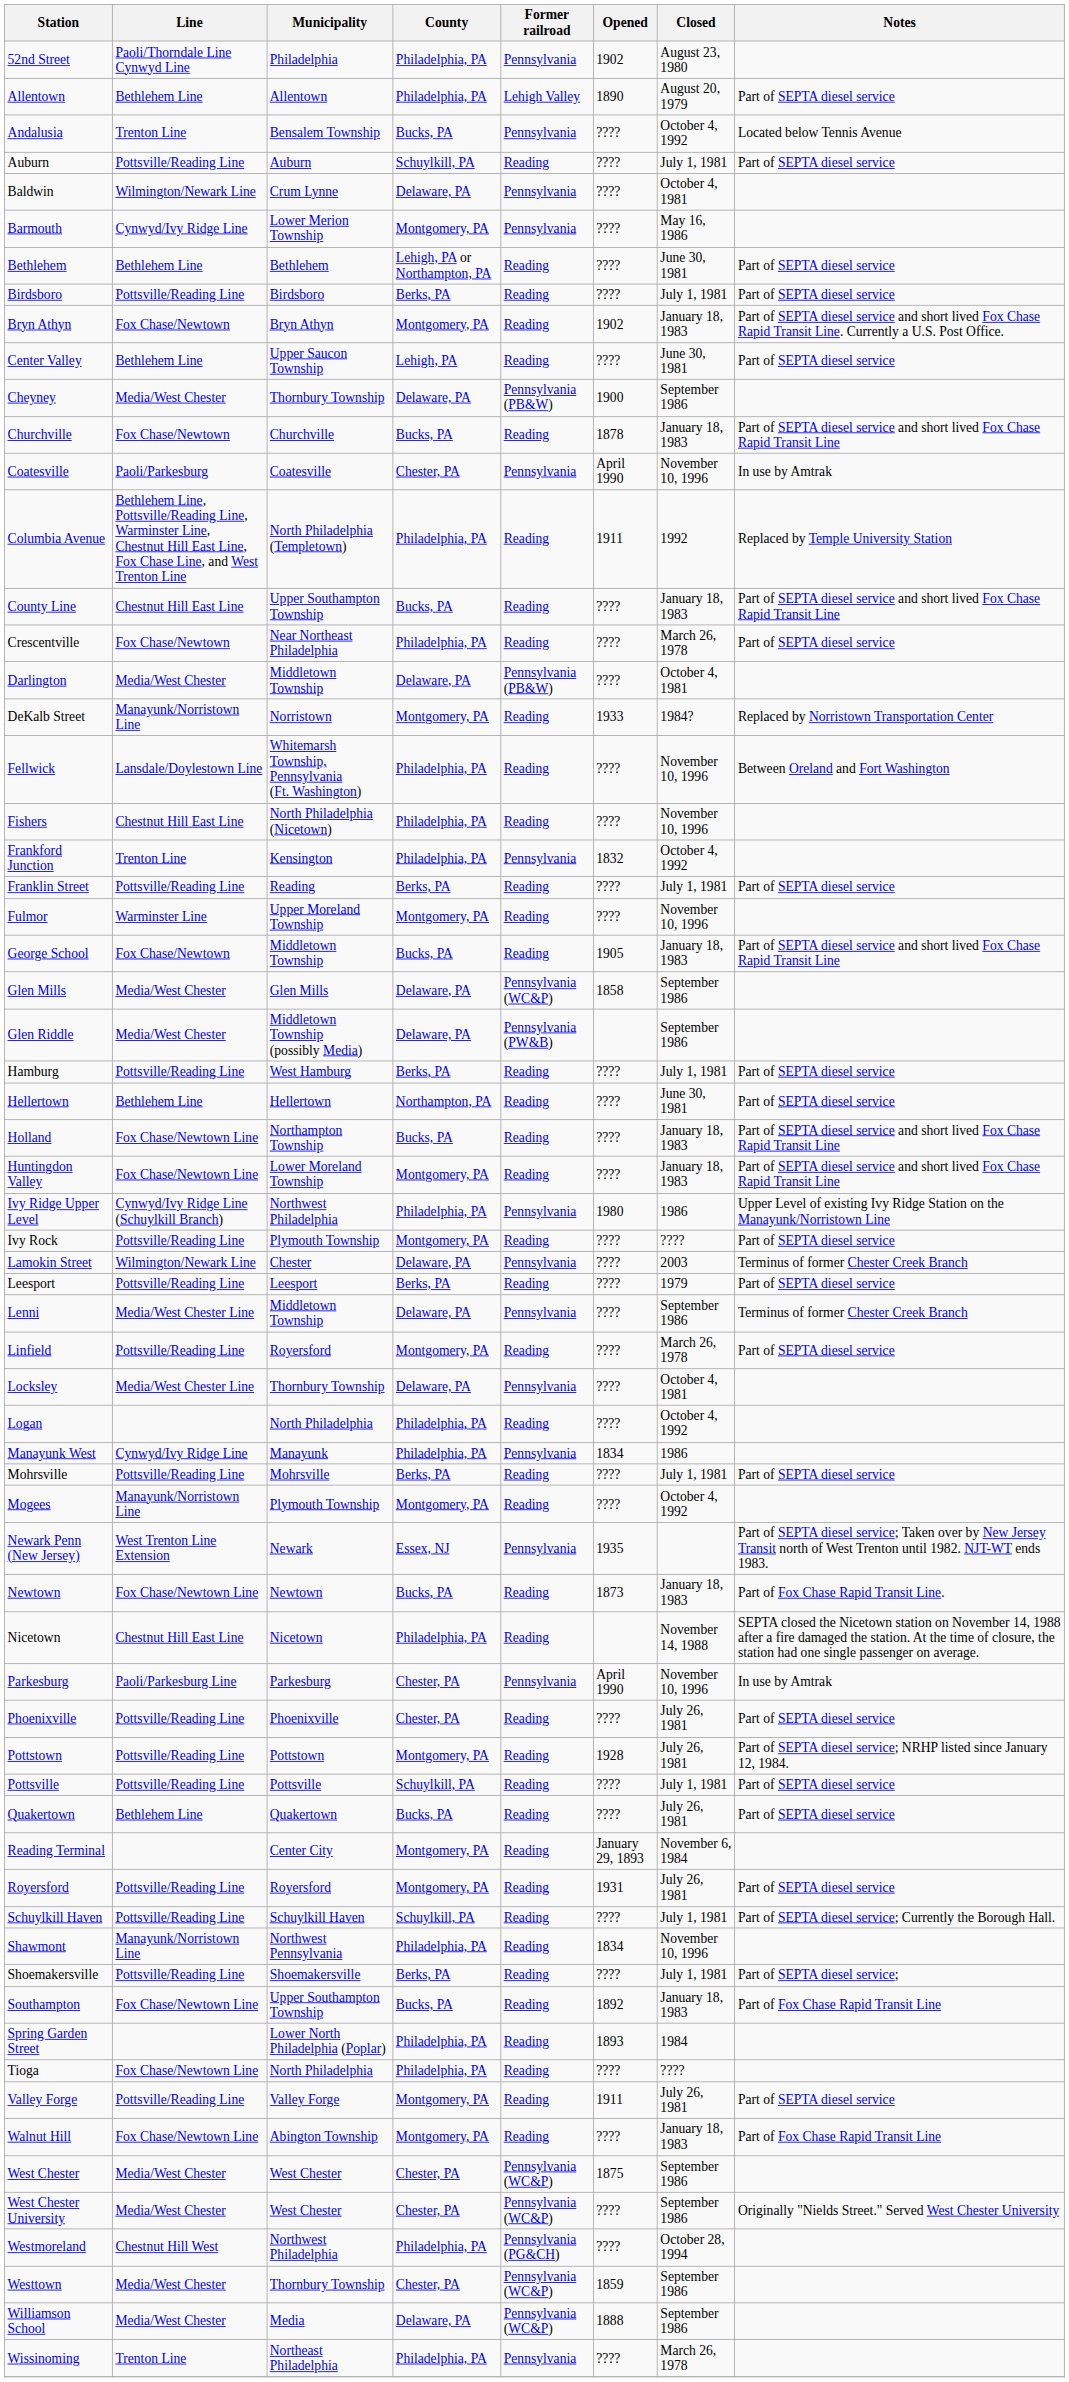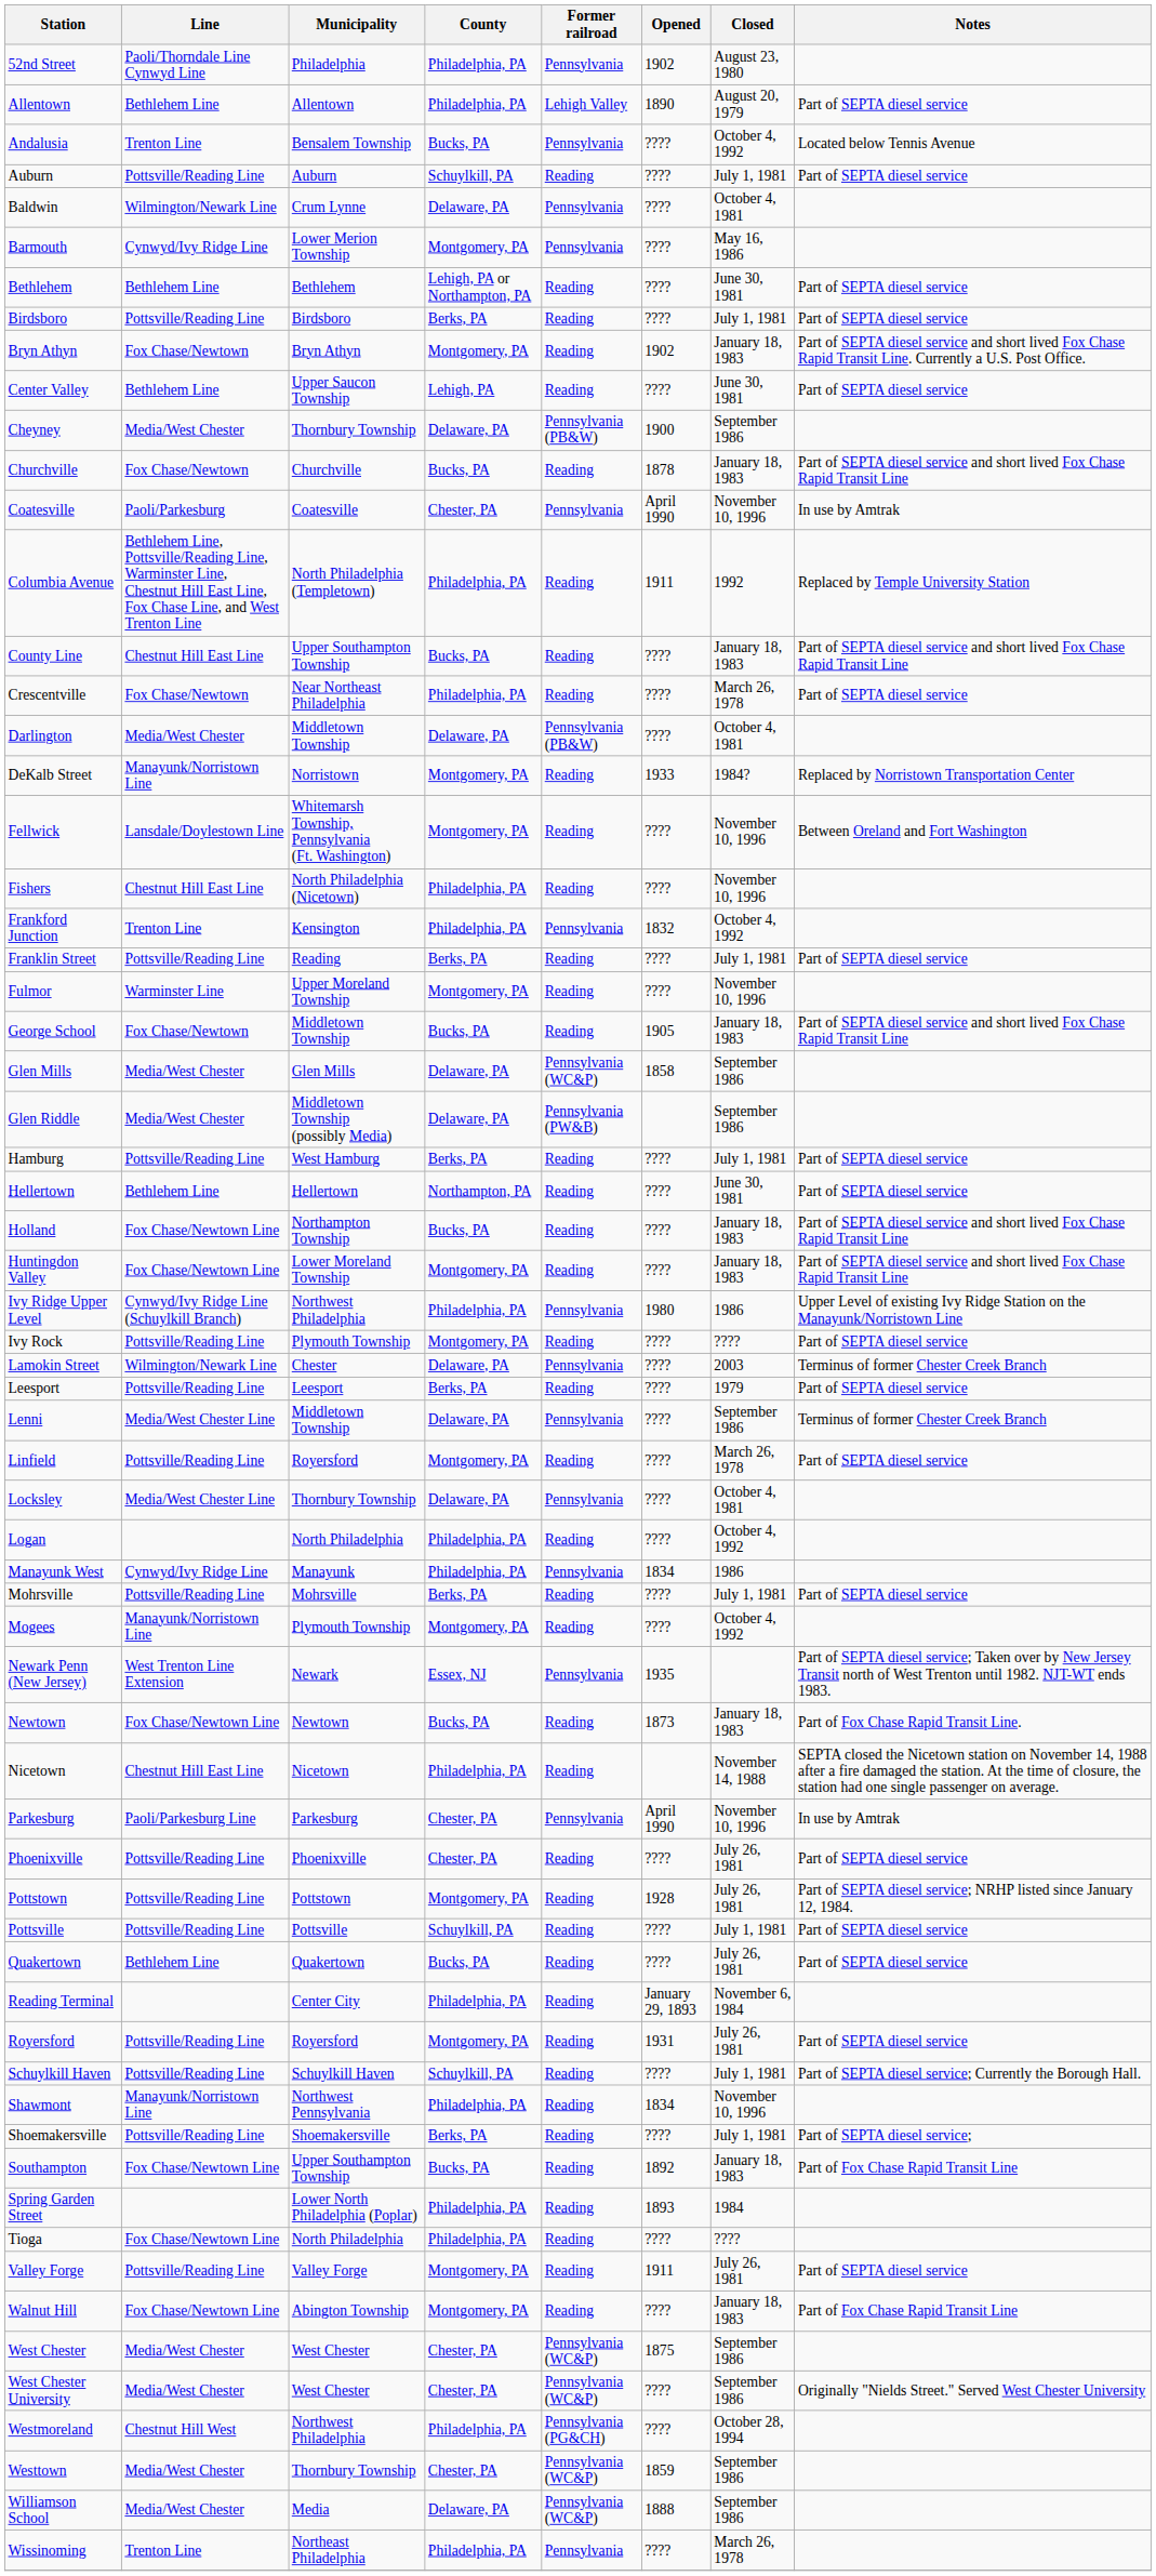Fellwick | County: Philadelphia, PA -> Montgomery, PA
Reading Terminal | County: Montgomery, PA -> Philadelphia, PA
